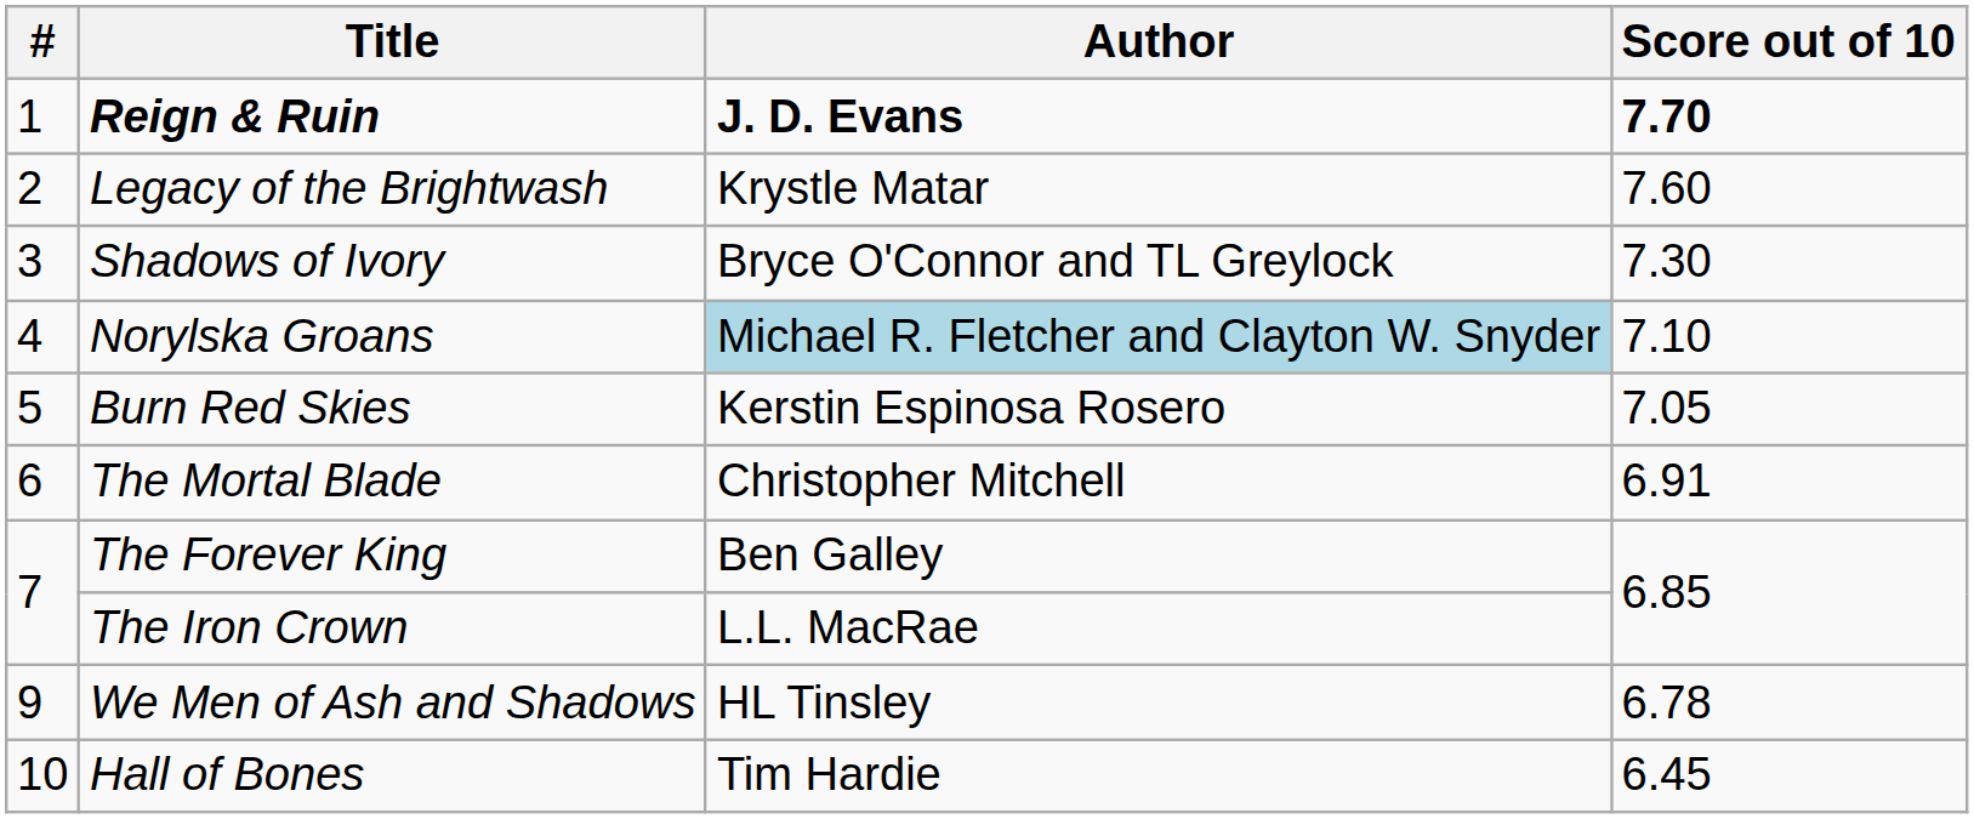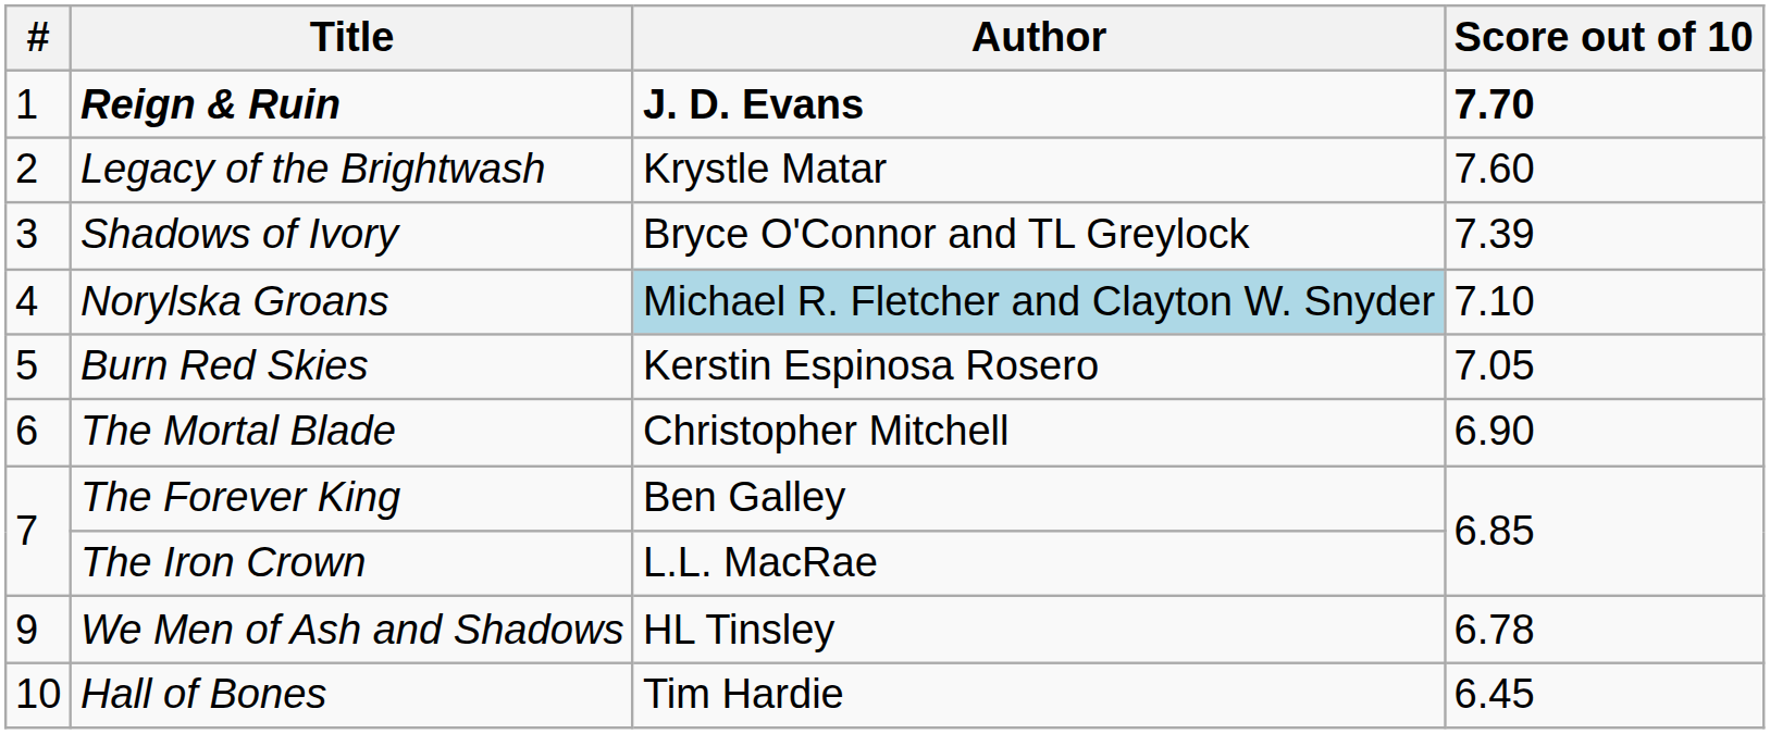Shadows of Ivory | Score out of 10: 7.30 -> 7.39
The Mortal Blade | Score out of 10: 6.91 -> 6.90
